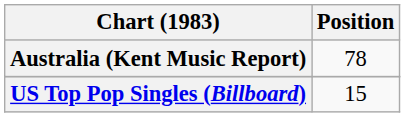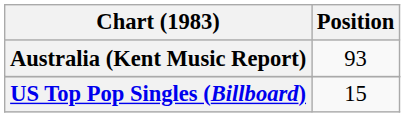Australia (Kent Music Report) | Position: 78 -> 93
